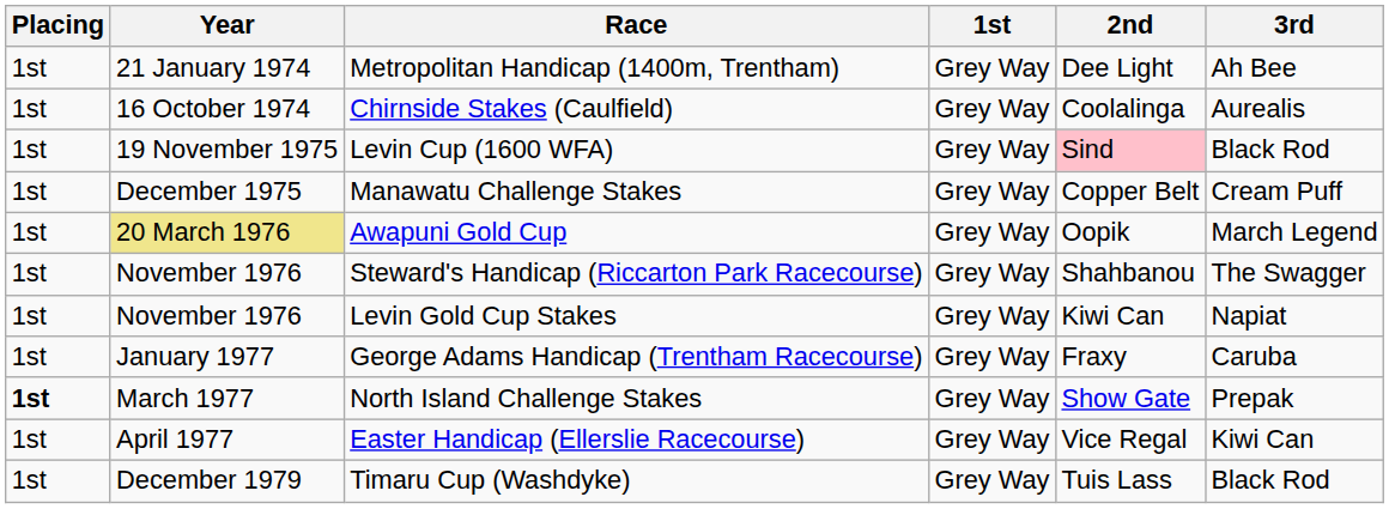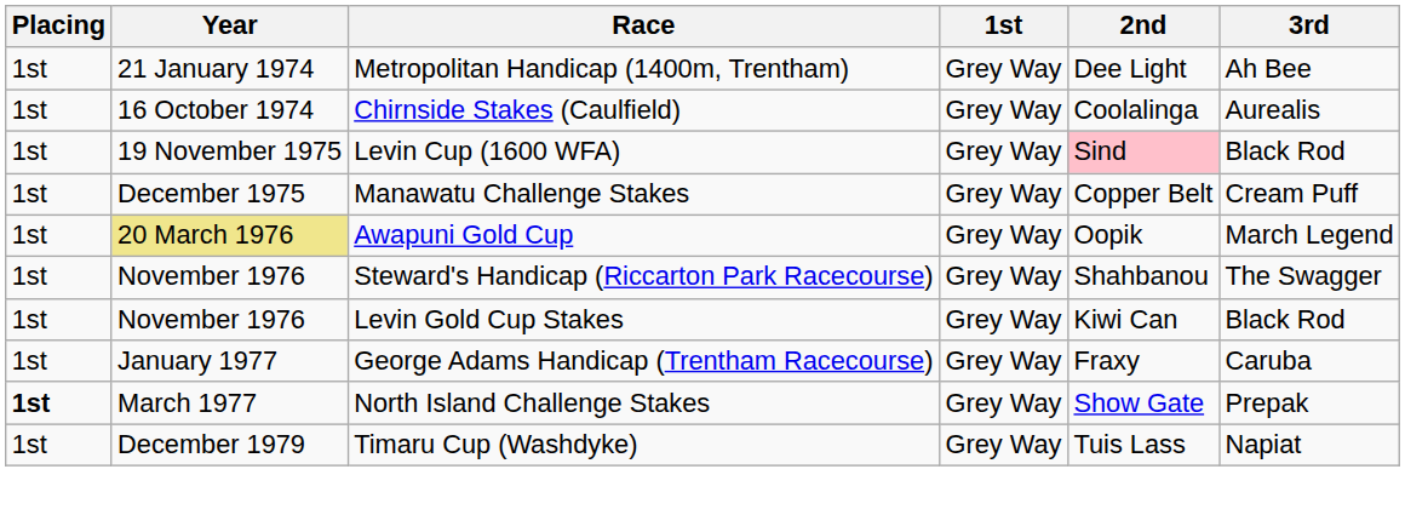Levin Gold Cup Stakes | 3rd: Napiat -> Black Rod
- row: 1st | April 1977 | Easter Handicap (Ellerslie Racecourse) | Grey Way | Vice Regal | Kiwi Can
Timaru Cup (Washdyke) | 3rd: Black Rod -> Napiat
